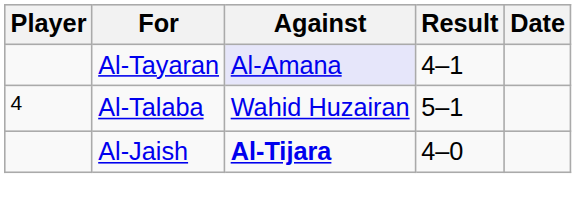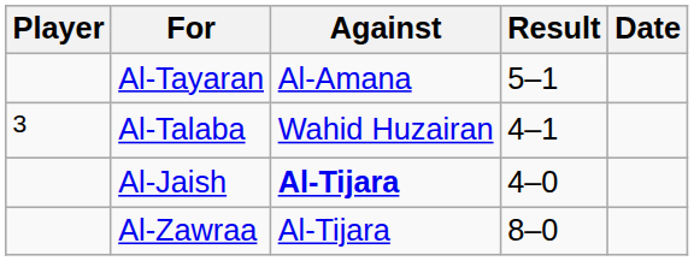Al-Tayaran | Against: lavender background -> no background
Al-Tayaran | Result: 4–1 -> 5–1
Al-Talaba | Player: 4 -> 3
Al-Talaba | Result: 5–1 -> 4–1
+ row: Al-Zawraa | Al-Tijara | 8–0
